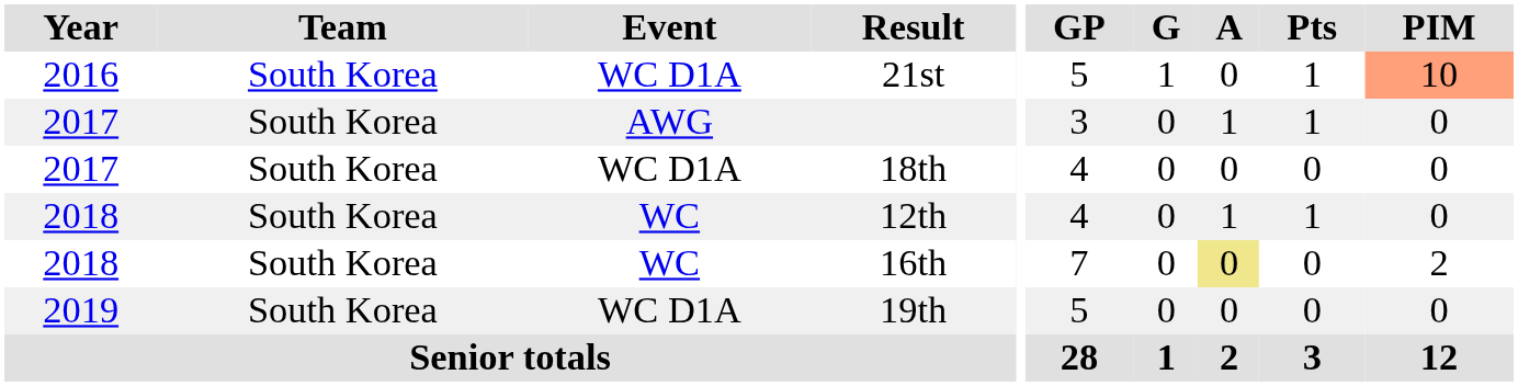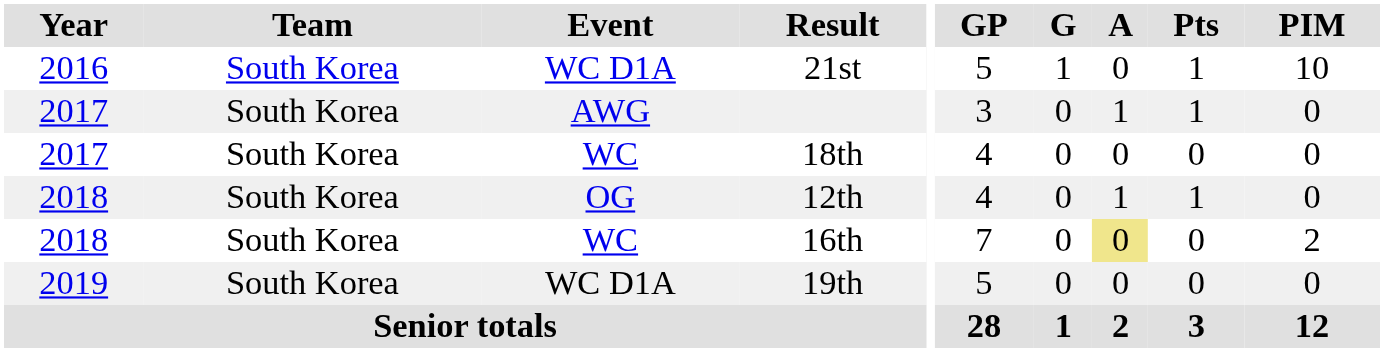21st | PIM: lightsalmon background -> no background
18th | Event: WC D1A -> WC
12th | Event: WC -> OG
